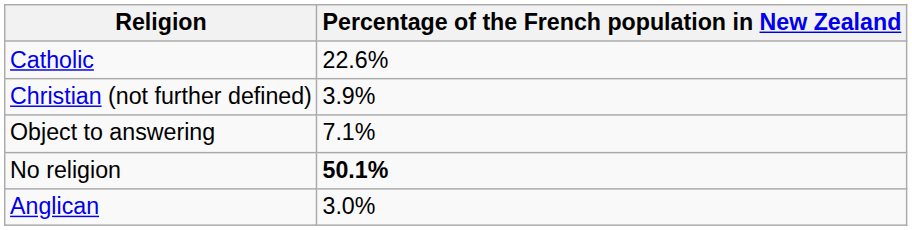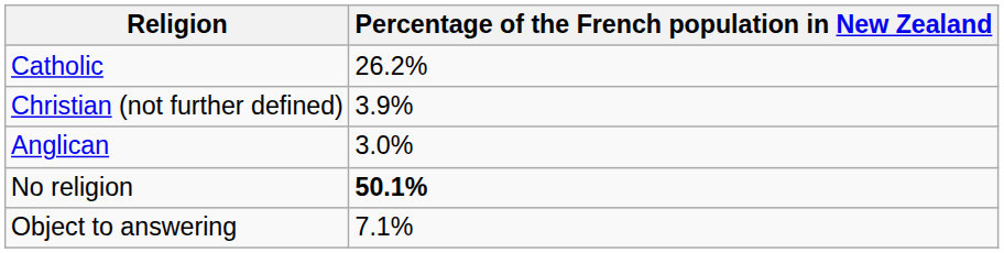Catholic | Percentage of the French population in New Zealand: 22.6% -> 26.2%
rows swapped: Anglican <-> Object to answering
